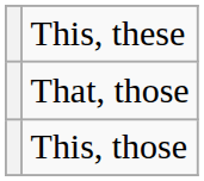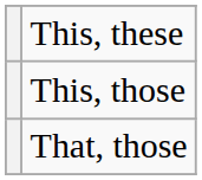rows swapped: This, those <-> That, those
